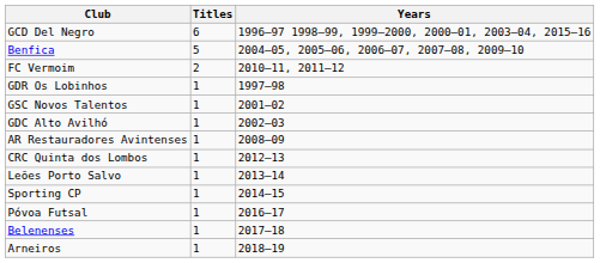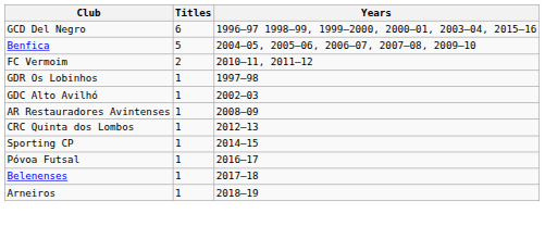- row: GSC Novos Talentos | 1 | 2001–02
- row: Leões Porto Salvo | 1 | 2013–14
